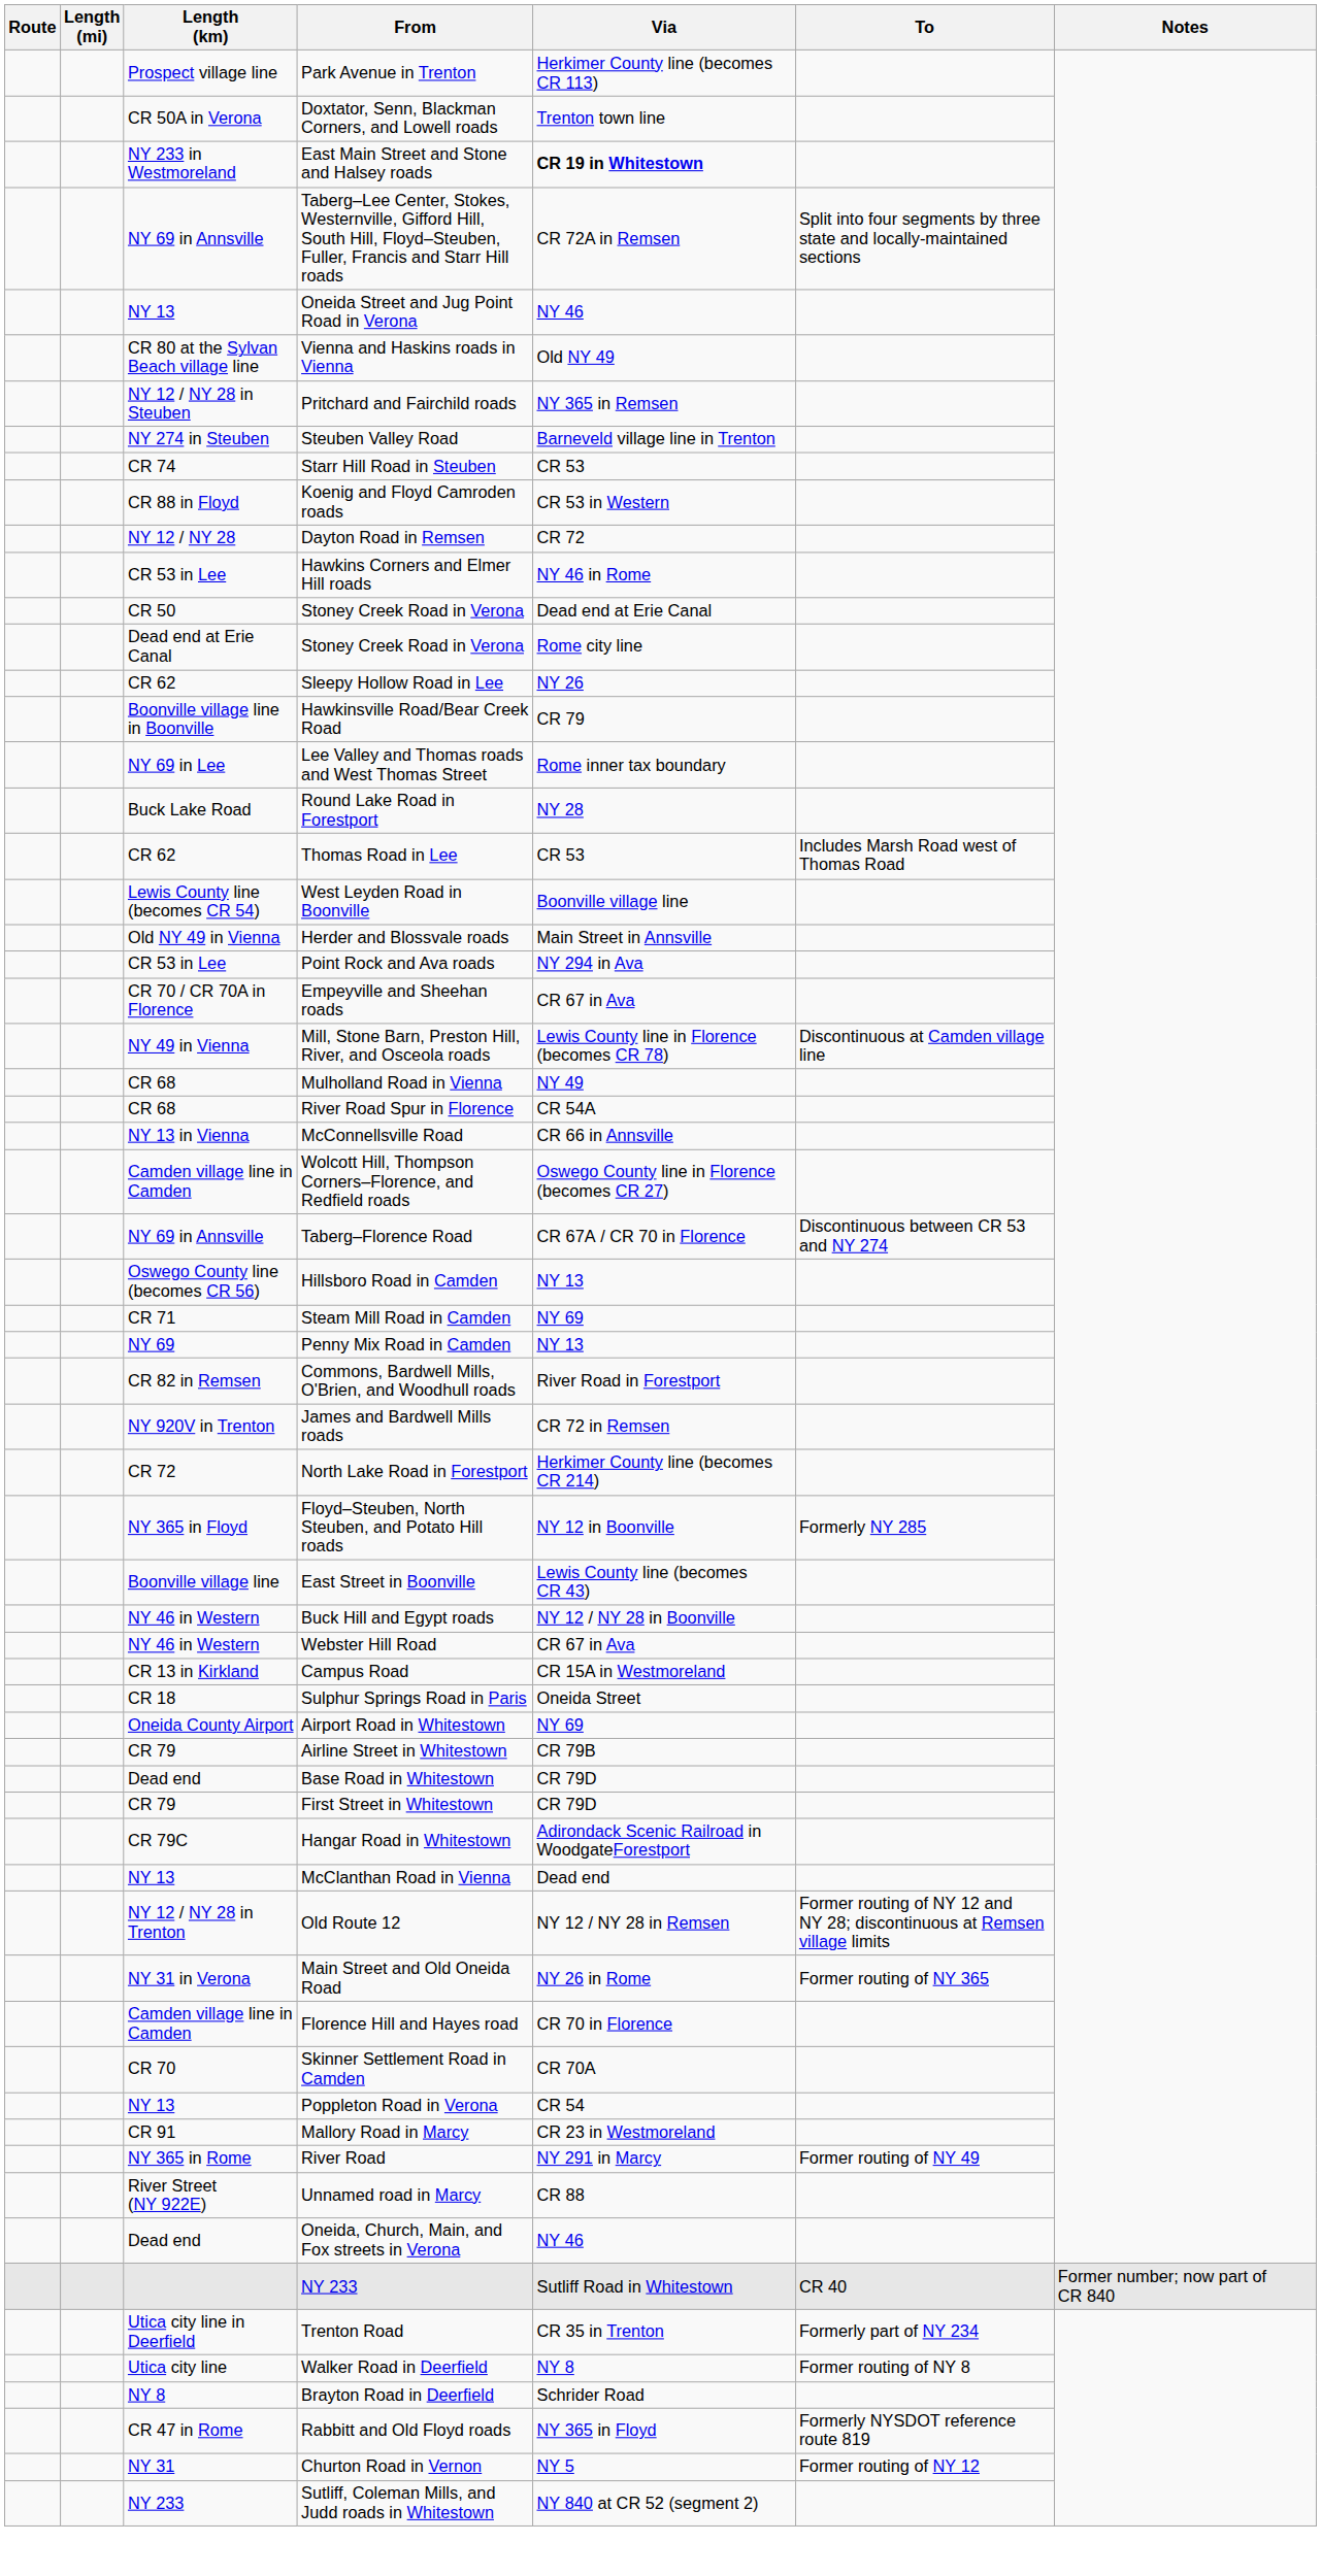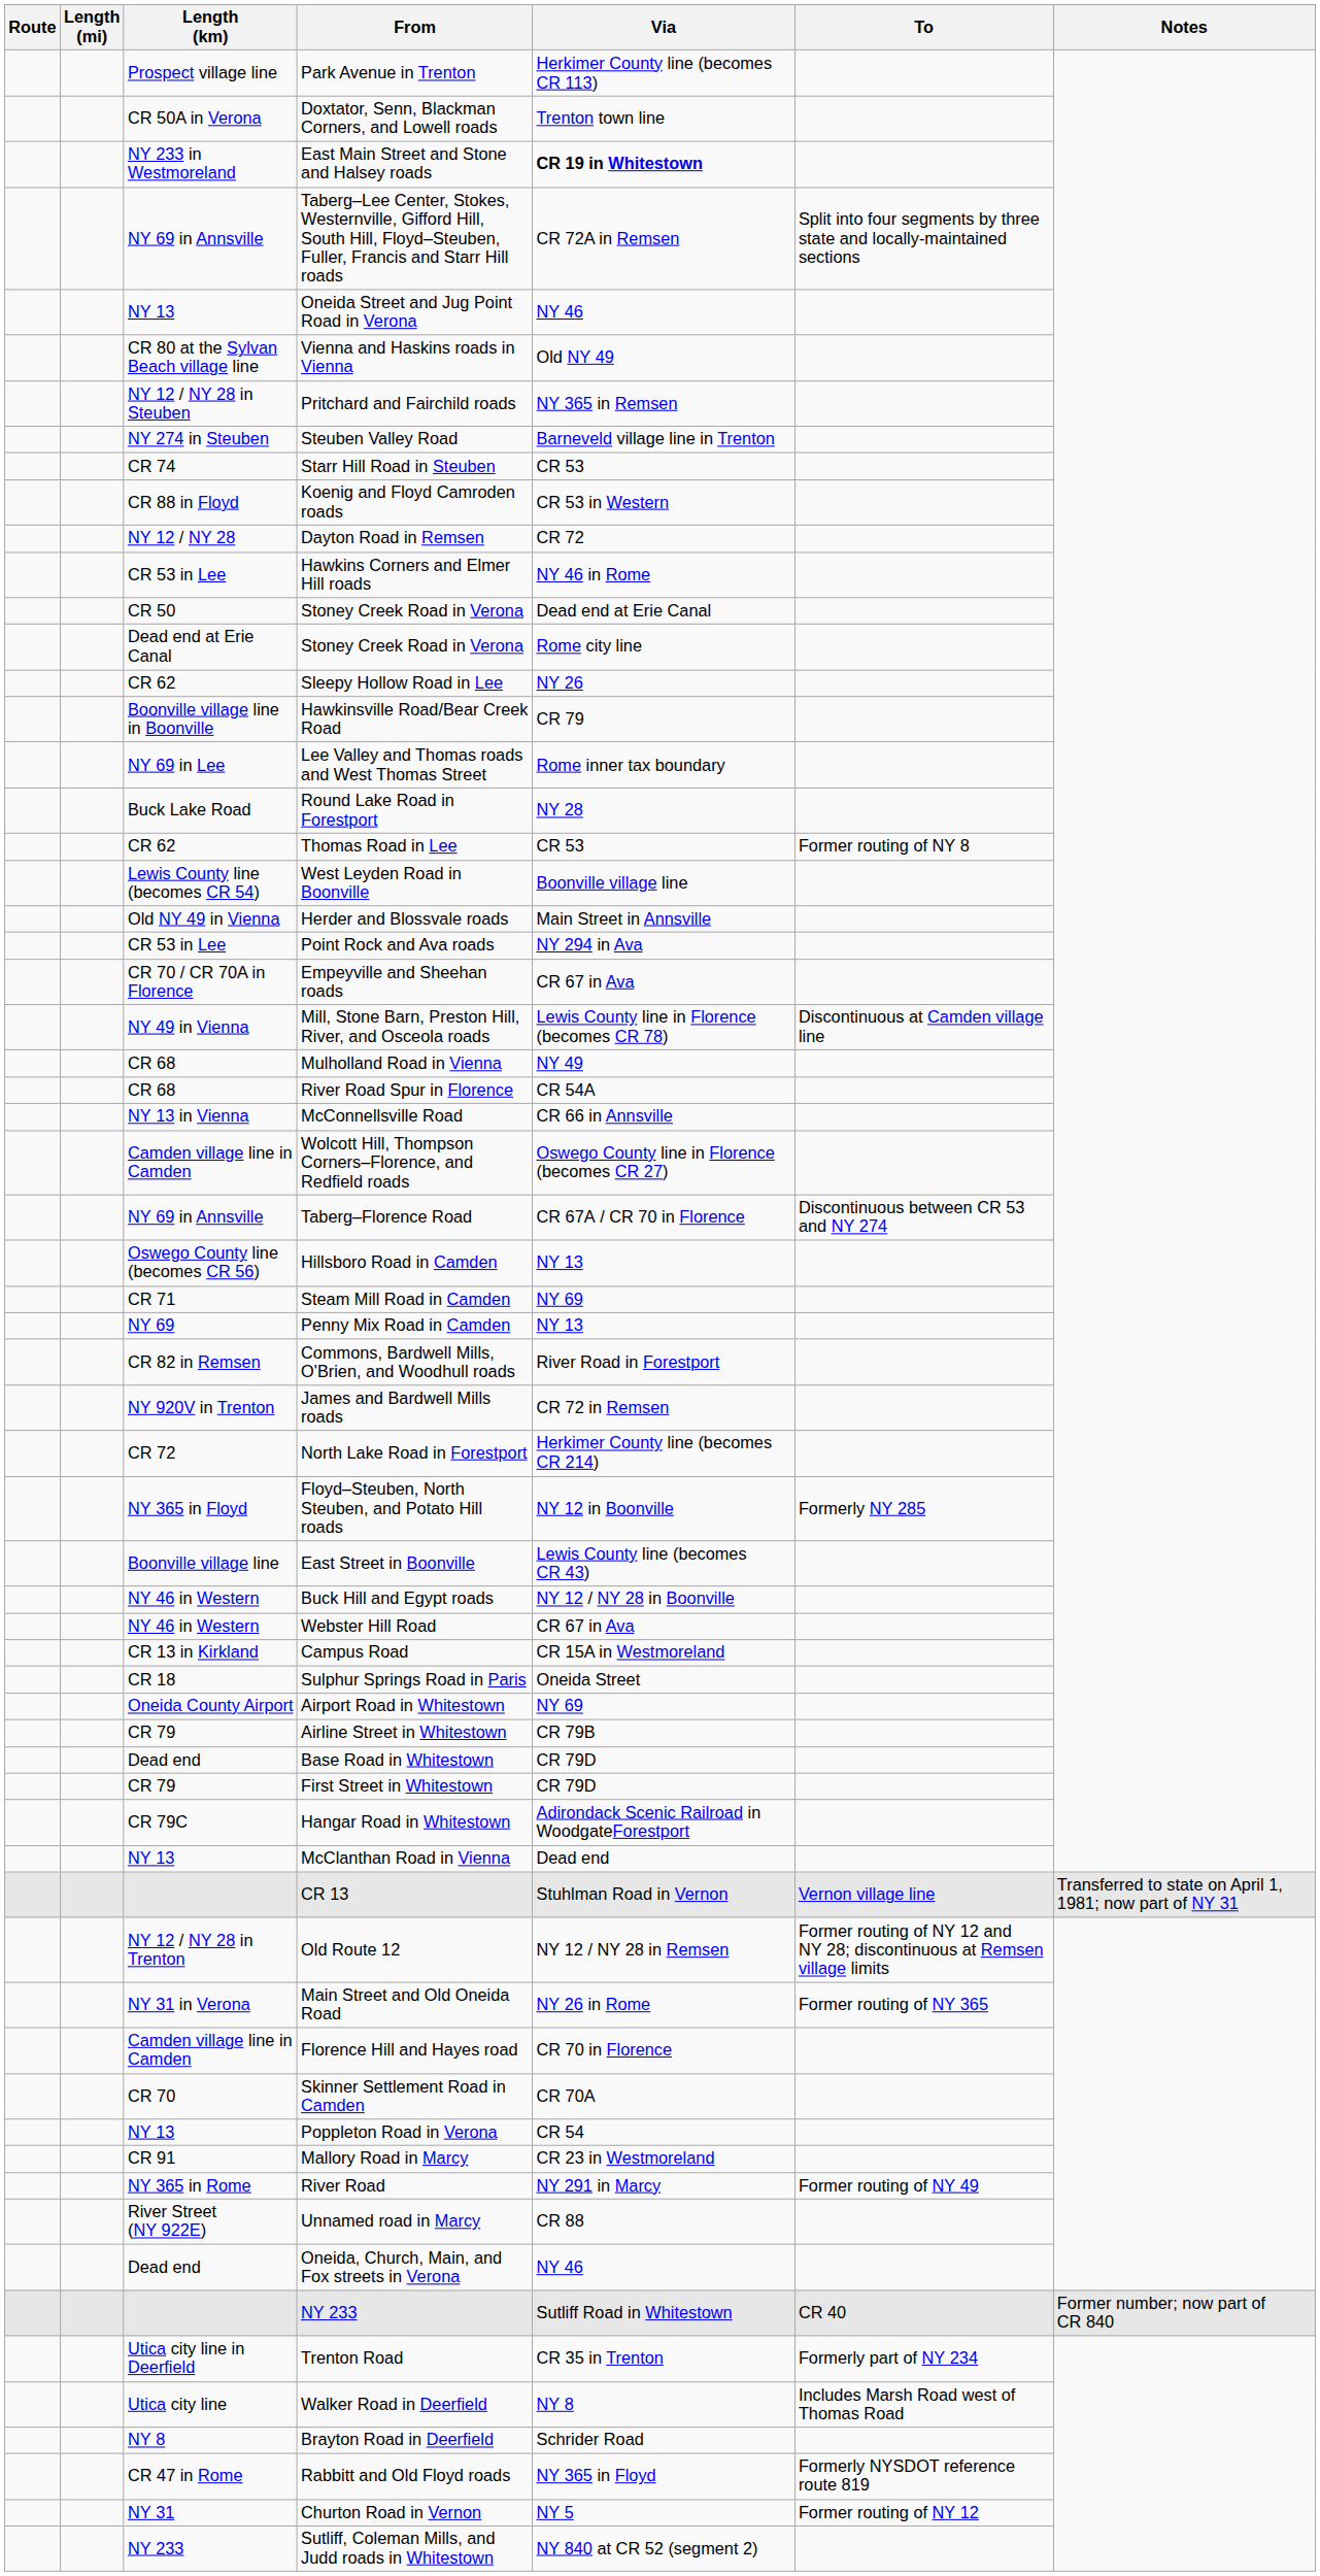Thomas Road in Lee | To: Includes Marsh Road west of Thomas Road -> Former routing of NY 8
+ row: CR 13 | Stuhlman Road in Vernon | Vernon village line | Transferred to state on April 1, 1981; now part of NY 31
Walker Road in Deerfield | To: Former routing of NY 8 -> Includes Marsh Road west of Thomas Road
